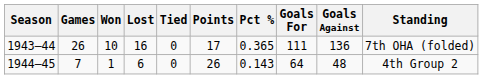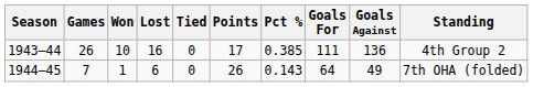1943–44 | Pct %: 0.365 -> 0.385
1943–44 | Standing: 7th OHA (folded) -> 4th Group 2
1944–45 | Goals Against: 48 -> 49
1944–45 | Standing: 4th Group 2 -> 7th OHA (folded)
